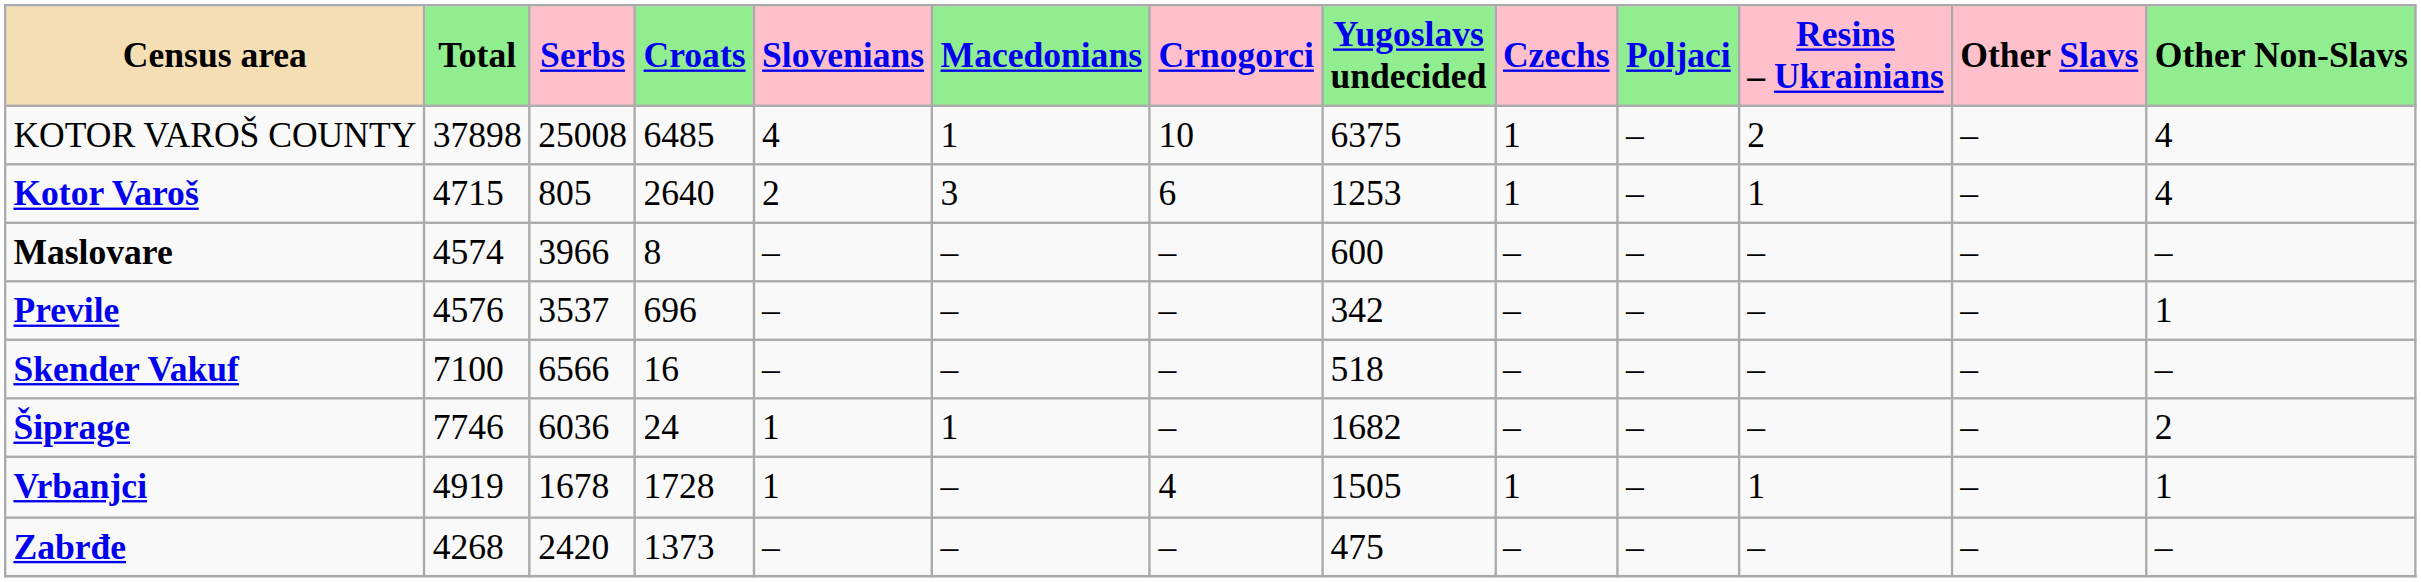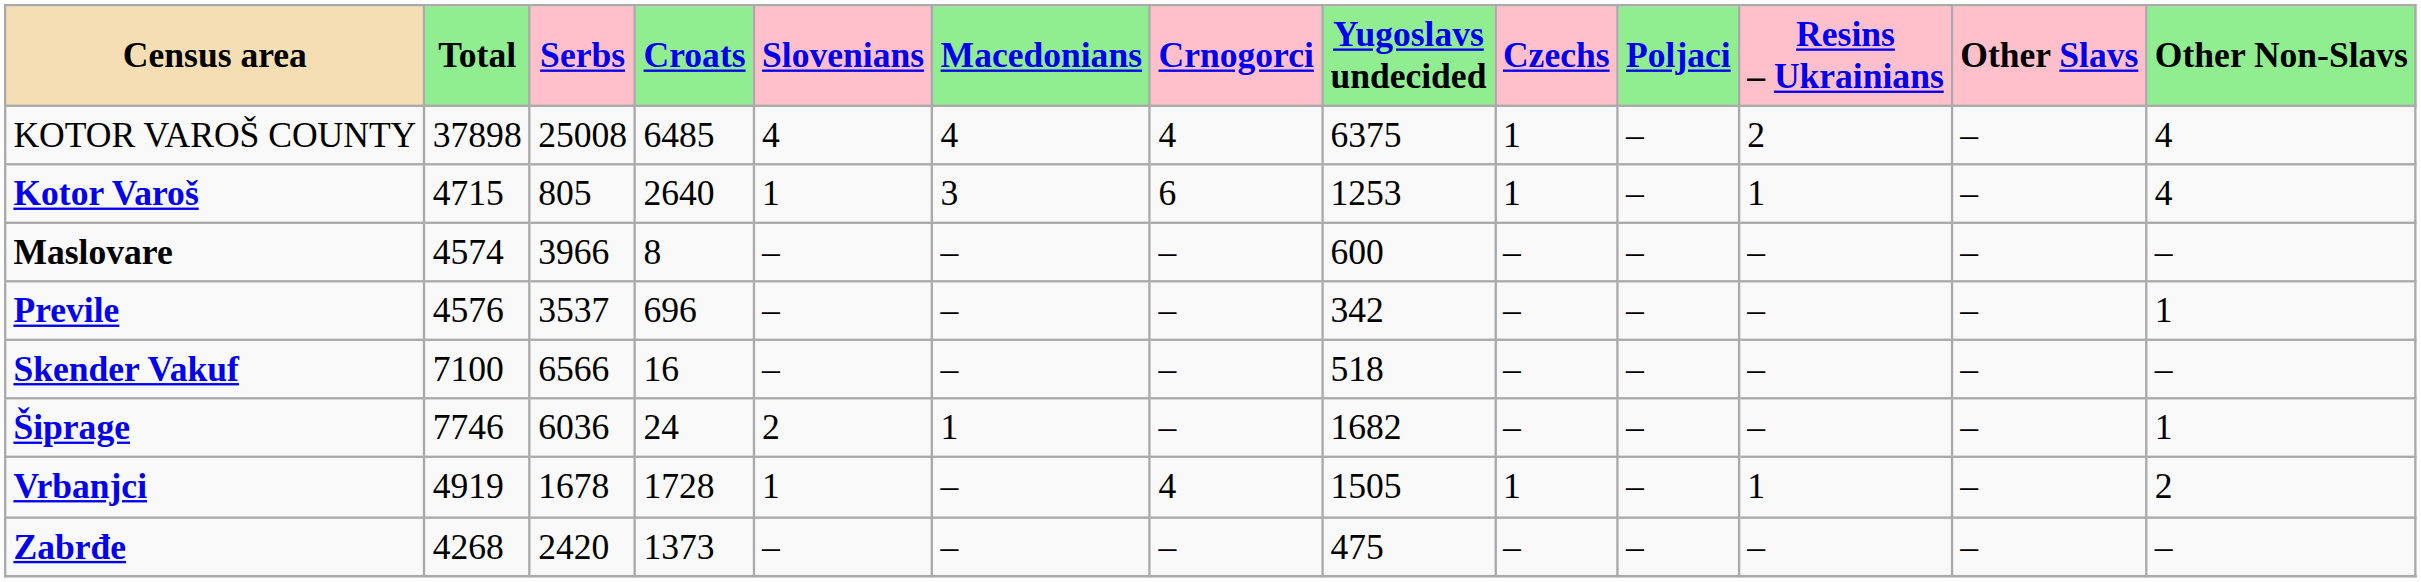KOTOR VAROŠ COUNTY | Macedonians: 1 -> 4
KOTOR VAROŠ COUNTY | Crnogorci: 10 -> 4
Kotor Varoš | Slovenians: 2 -> 1
Šiprage | Slovenians: 1 -> 2
Šiprage | Other Non-Slavs: 2 -> 1
Vrbanjci | Other Non-Slavs: 1 -> 2
